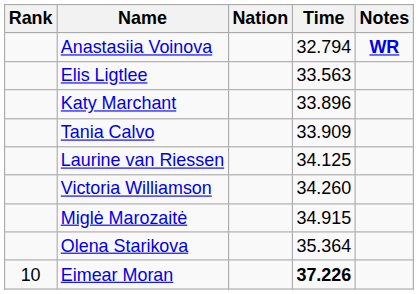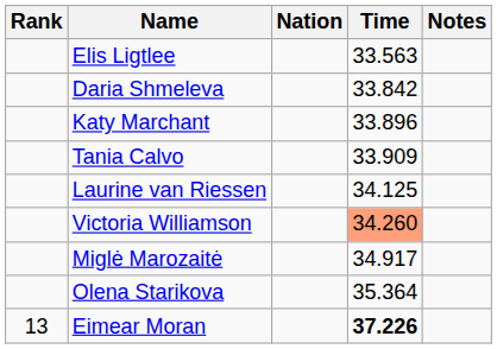- row: Anastasiia Voinova | 32.794 | WR
+ row: Daria Shmeleva | 33.842
Victoria Williamson | Time: no background -> lightsalmon background
Miglė Marozaitė | Time: 34.915 -> 34.917
Eimear Moran | Rank: 10 -> 13
